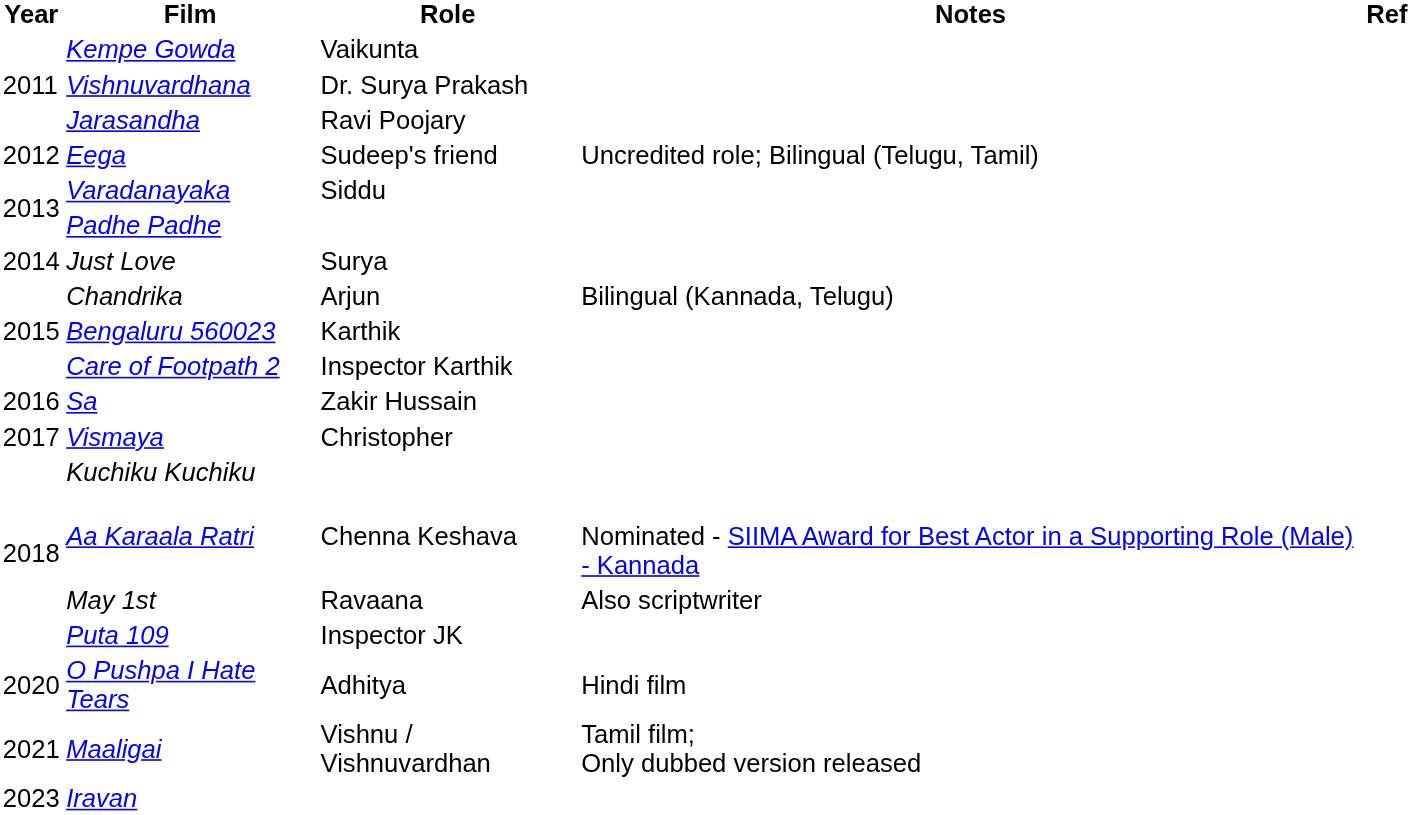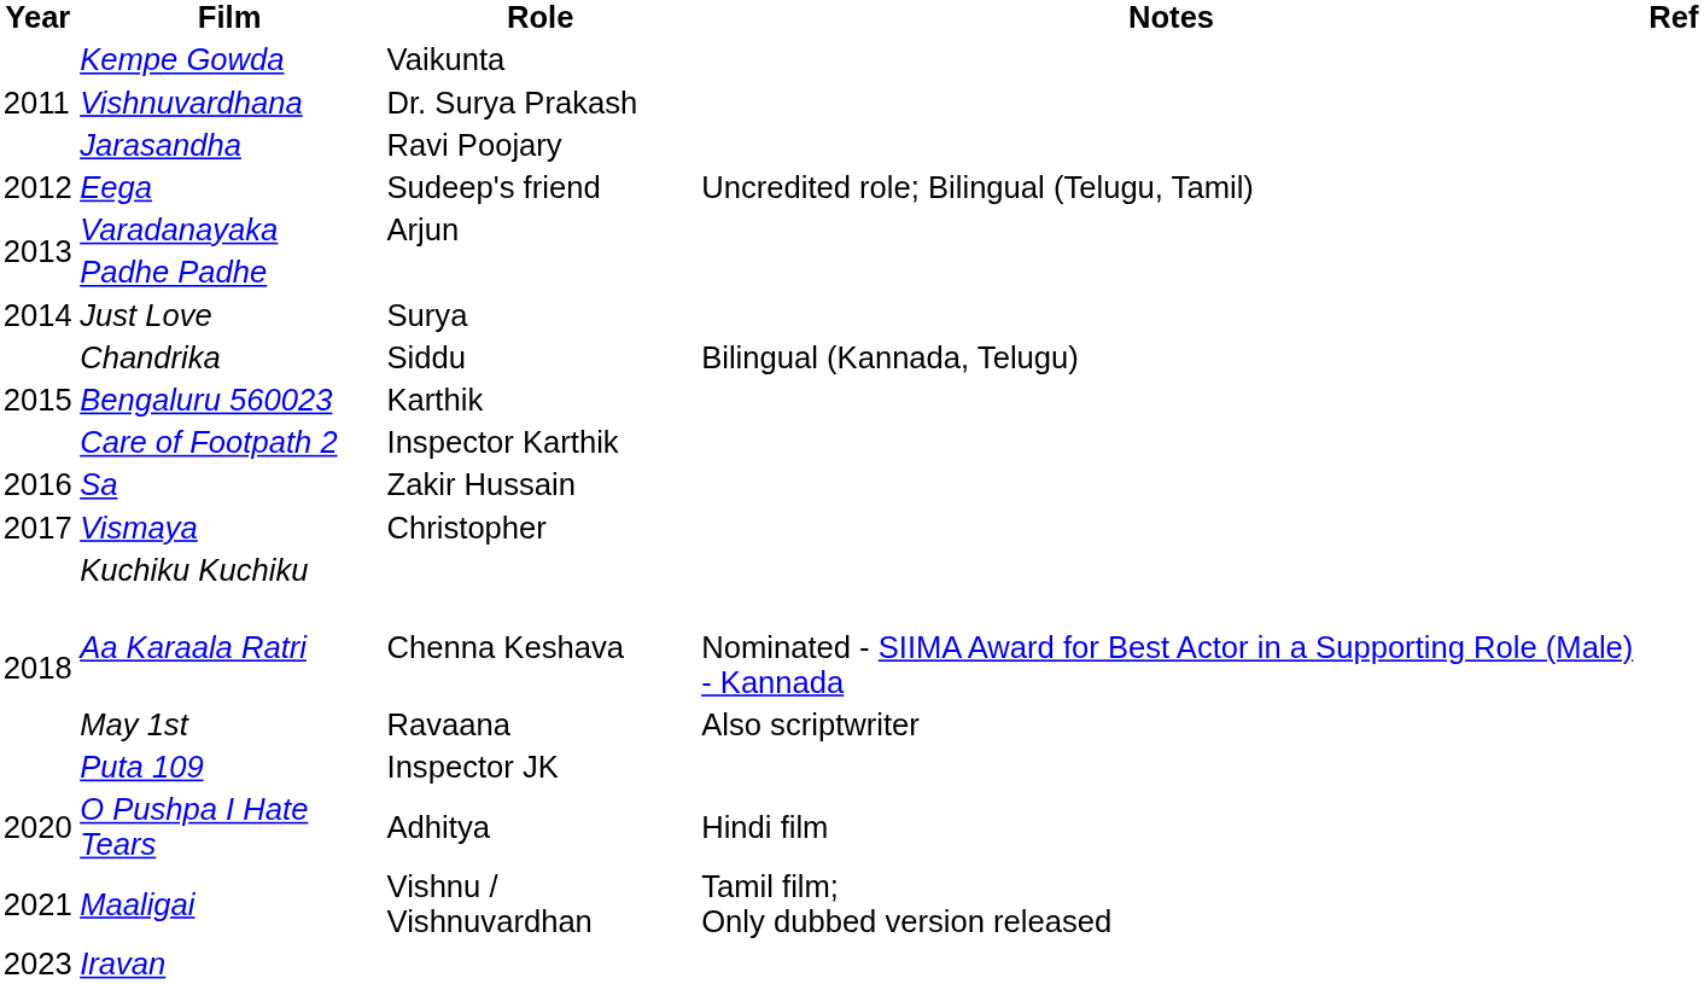Varadanayaka | Role: Siddu -> Arjun
Chandrika | Role: Arjun -> Siddu
